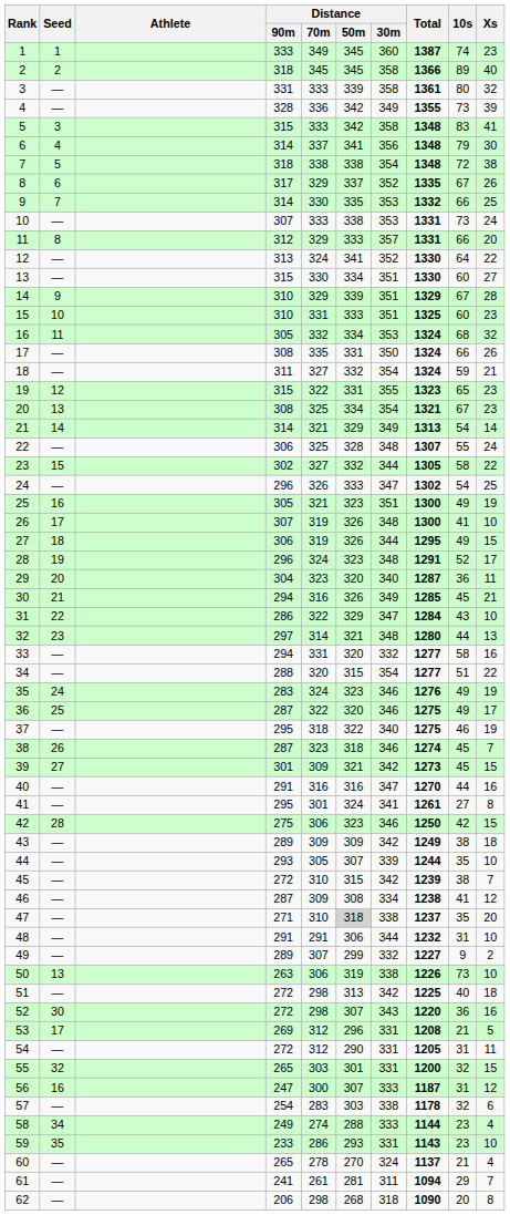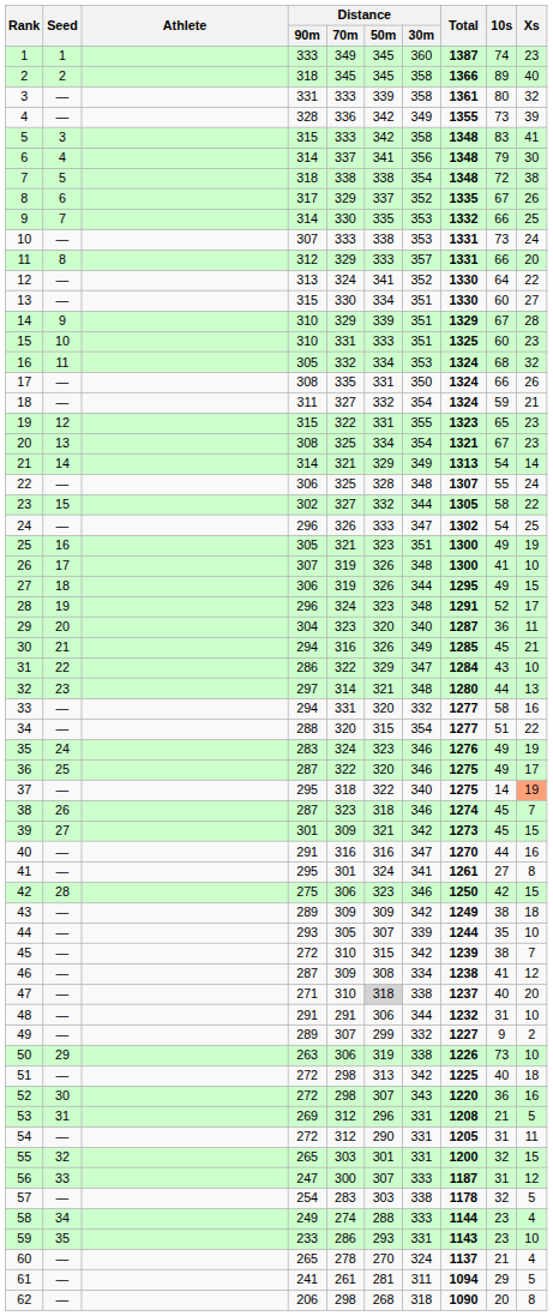37 | 10s: 46 -> 14
37 | Xs: no background -> lightsalmon background
47 | 10s: 35 -> 40
50 | Seed: 13 -> 29
53 | Seed: 17 -> 31
56 | Seed: 16 -> 33
57 | Xs: 6 -> 5
61 | Xs: 7 -> 5
